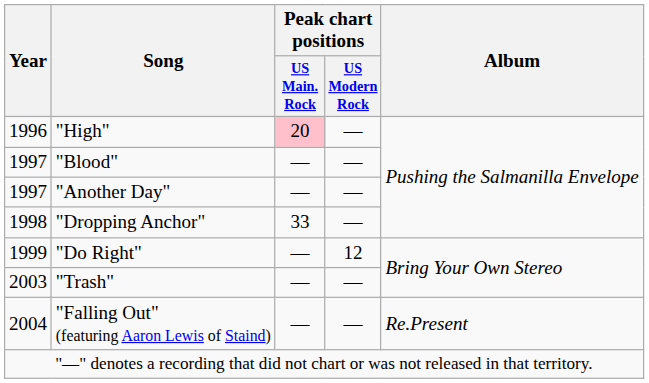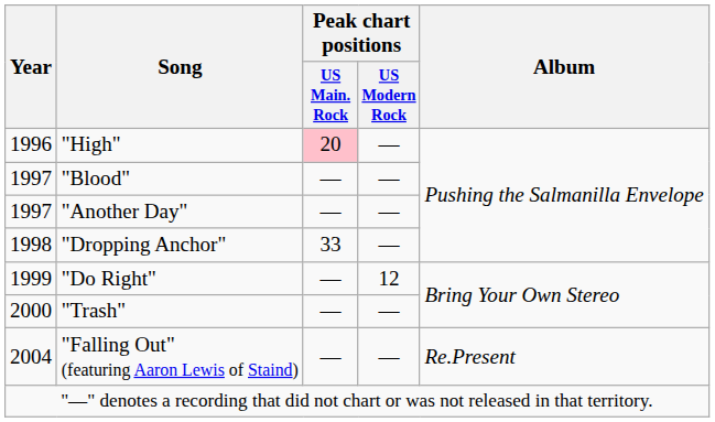"Trash" | Year: 2003 -> 2000
